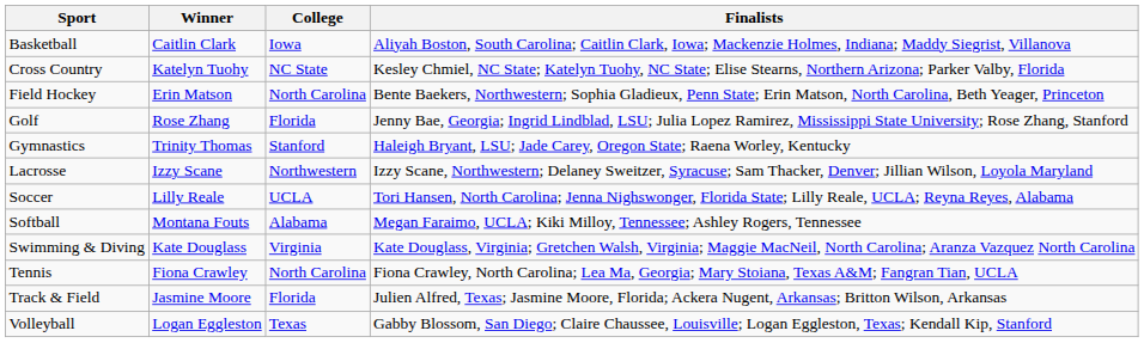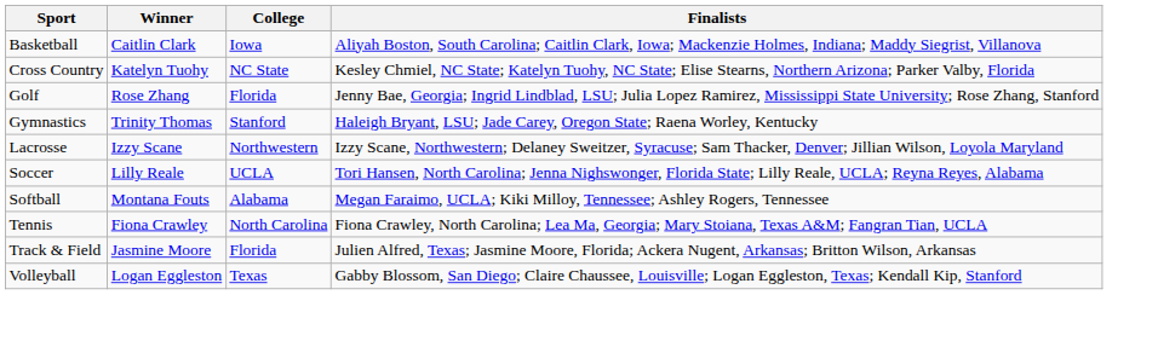- row: Field Hockey | Erin Matson | North Carolina | Bente Baekers, Northwestern; Sophia Gladieux, Penn State; Erin Matson, North Carolina, Beth Yeager, Princeton
- row: Swimming & Diving | Kate Douglass | Virginia | Kate Douglass, Virginia; Gretchen Walsh, Virginia; Maggie MacNeil, North Carolina; Aranza Vazquez North Carolina
